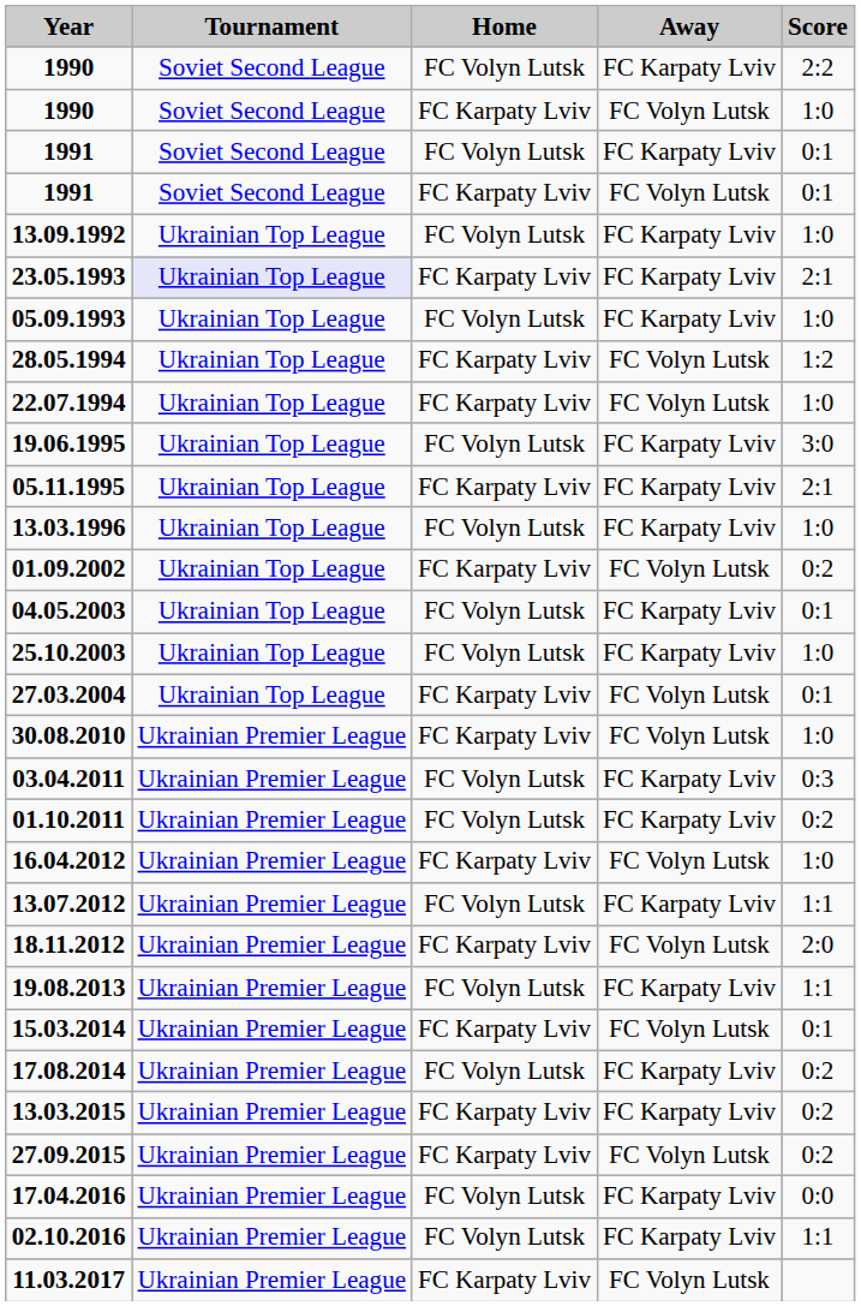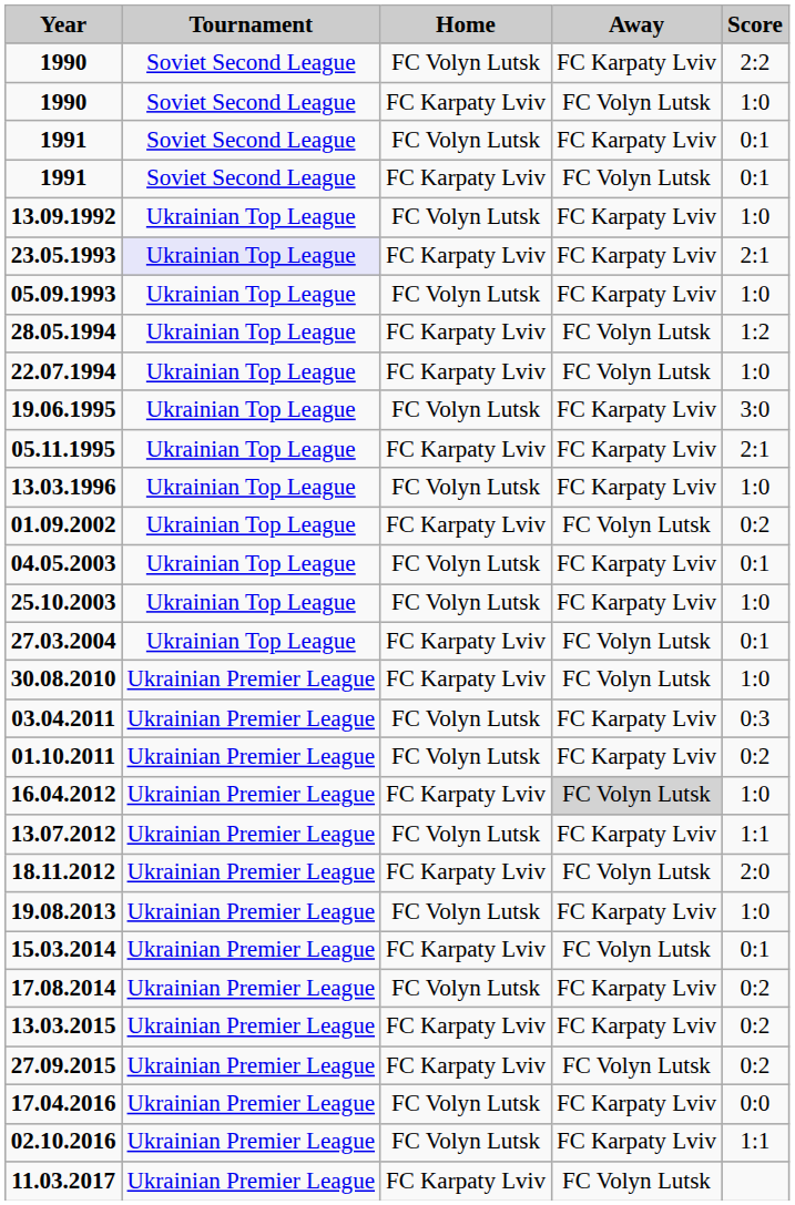16.04.2012 | Away: no background -> lightgrey background
19.08.2013 | Score: 1:1 -> 1:0
